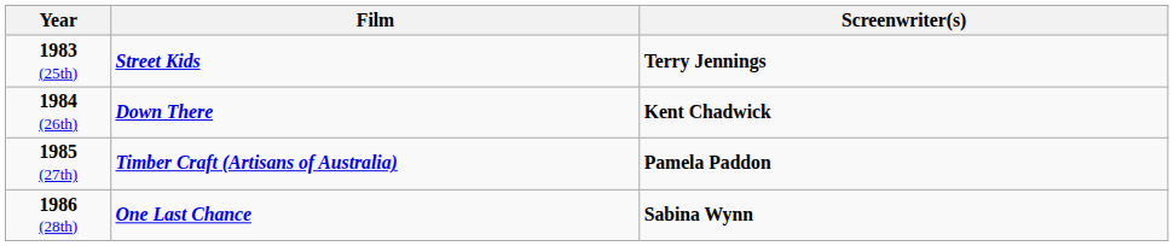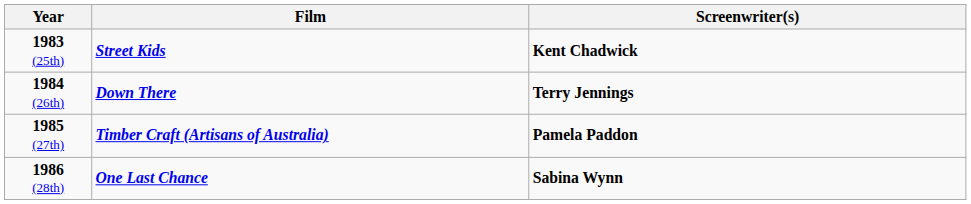1983 (25th) | Screenwriter(s): Terry Jennings -> Kent Chadwick
1984 (26th) | Screenwriter(s): Kent Chadwick -> Terry Jennings
